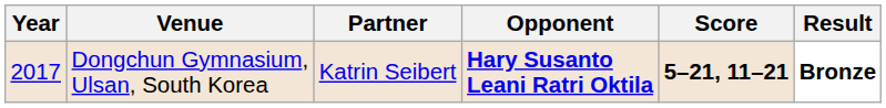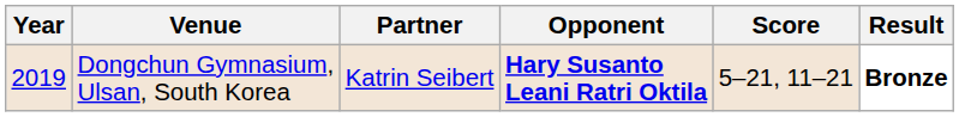Dongchun Gymnasium, Ulsan, South Korea | Year: 2017 -> 2019
Dongchun Gymnasium, Ulsan, South Korea | Score: bold -> normal
